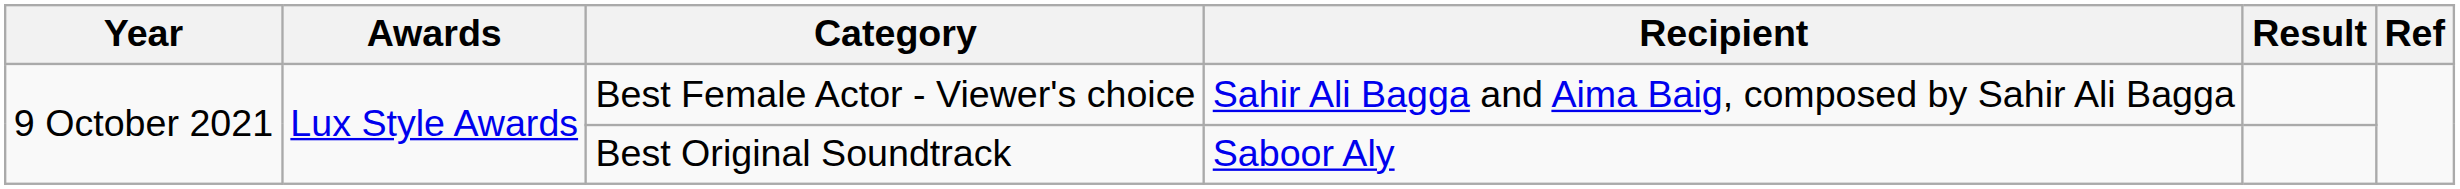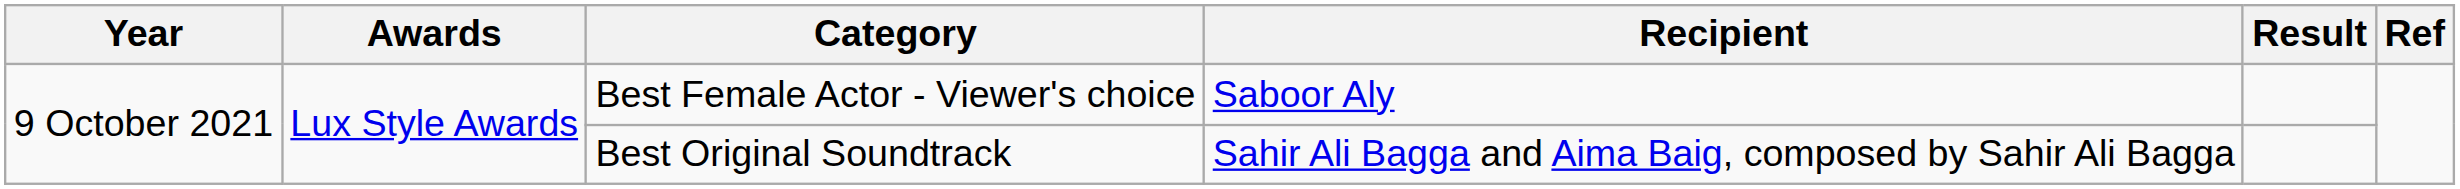Best Female Actor - Viewer's choice | Recipient: Sahir Ali Bagga and Aima Baig, composed by Sahir Ali Bagga -> Saboor Aly
Best Original Soundtrack | Recipient: Saboor Aly -> Sahir Ali Bagga and Aima Baig, composed by Sahir Ali Bagga
